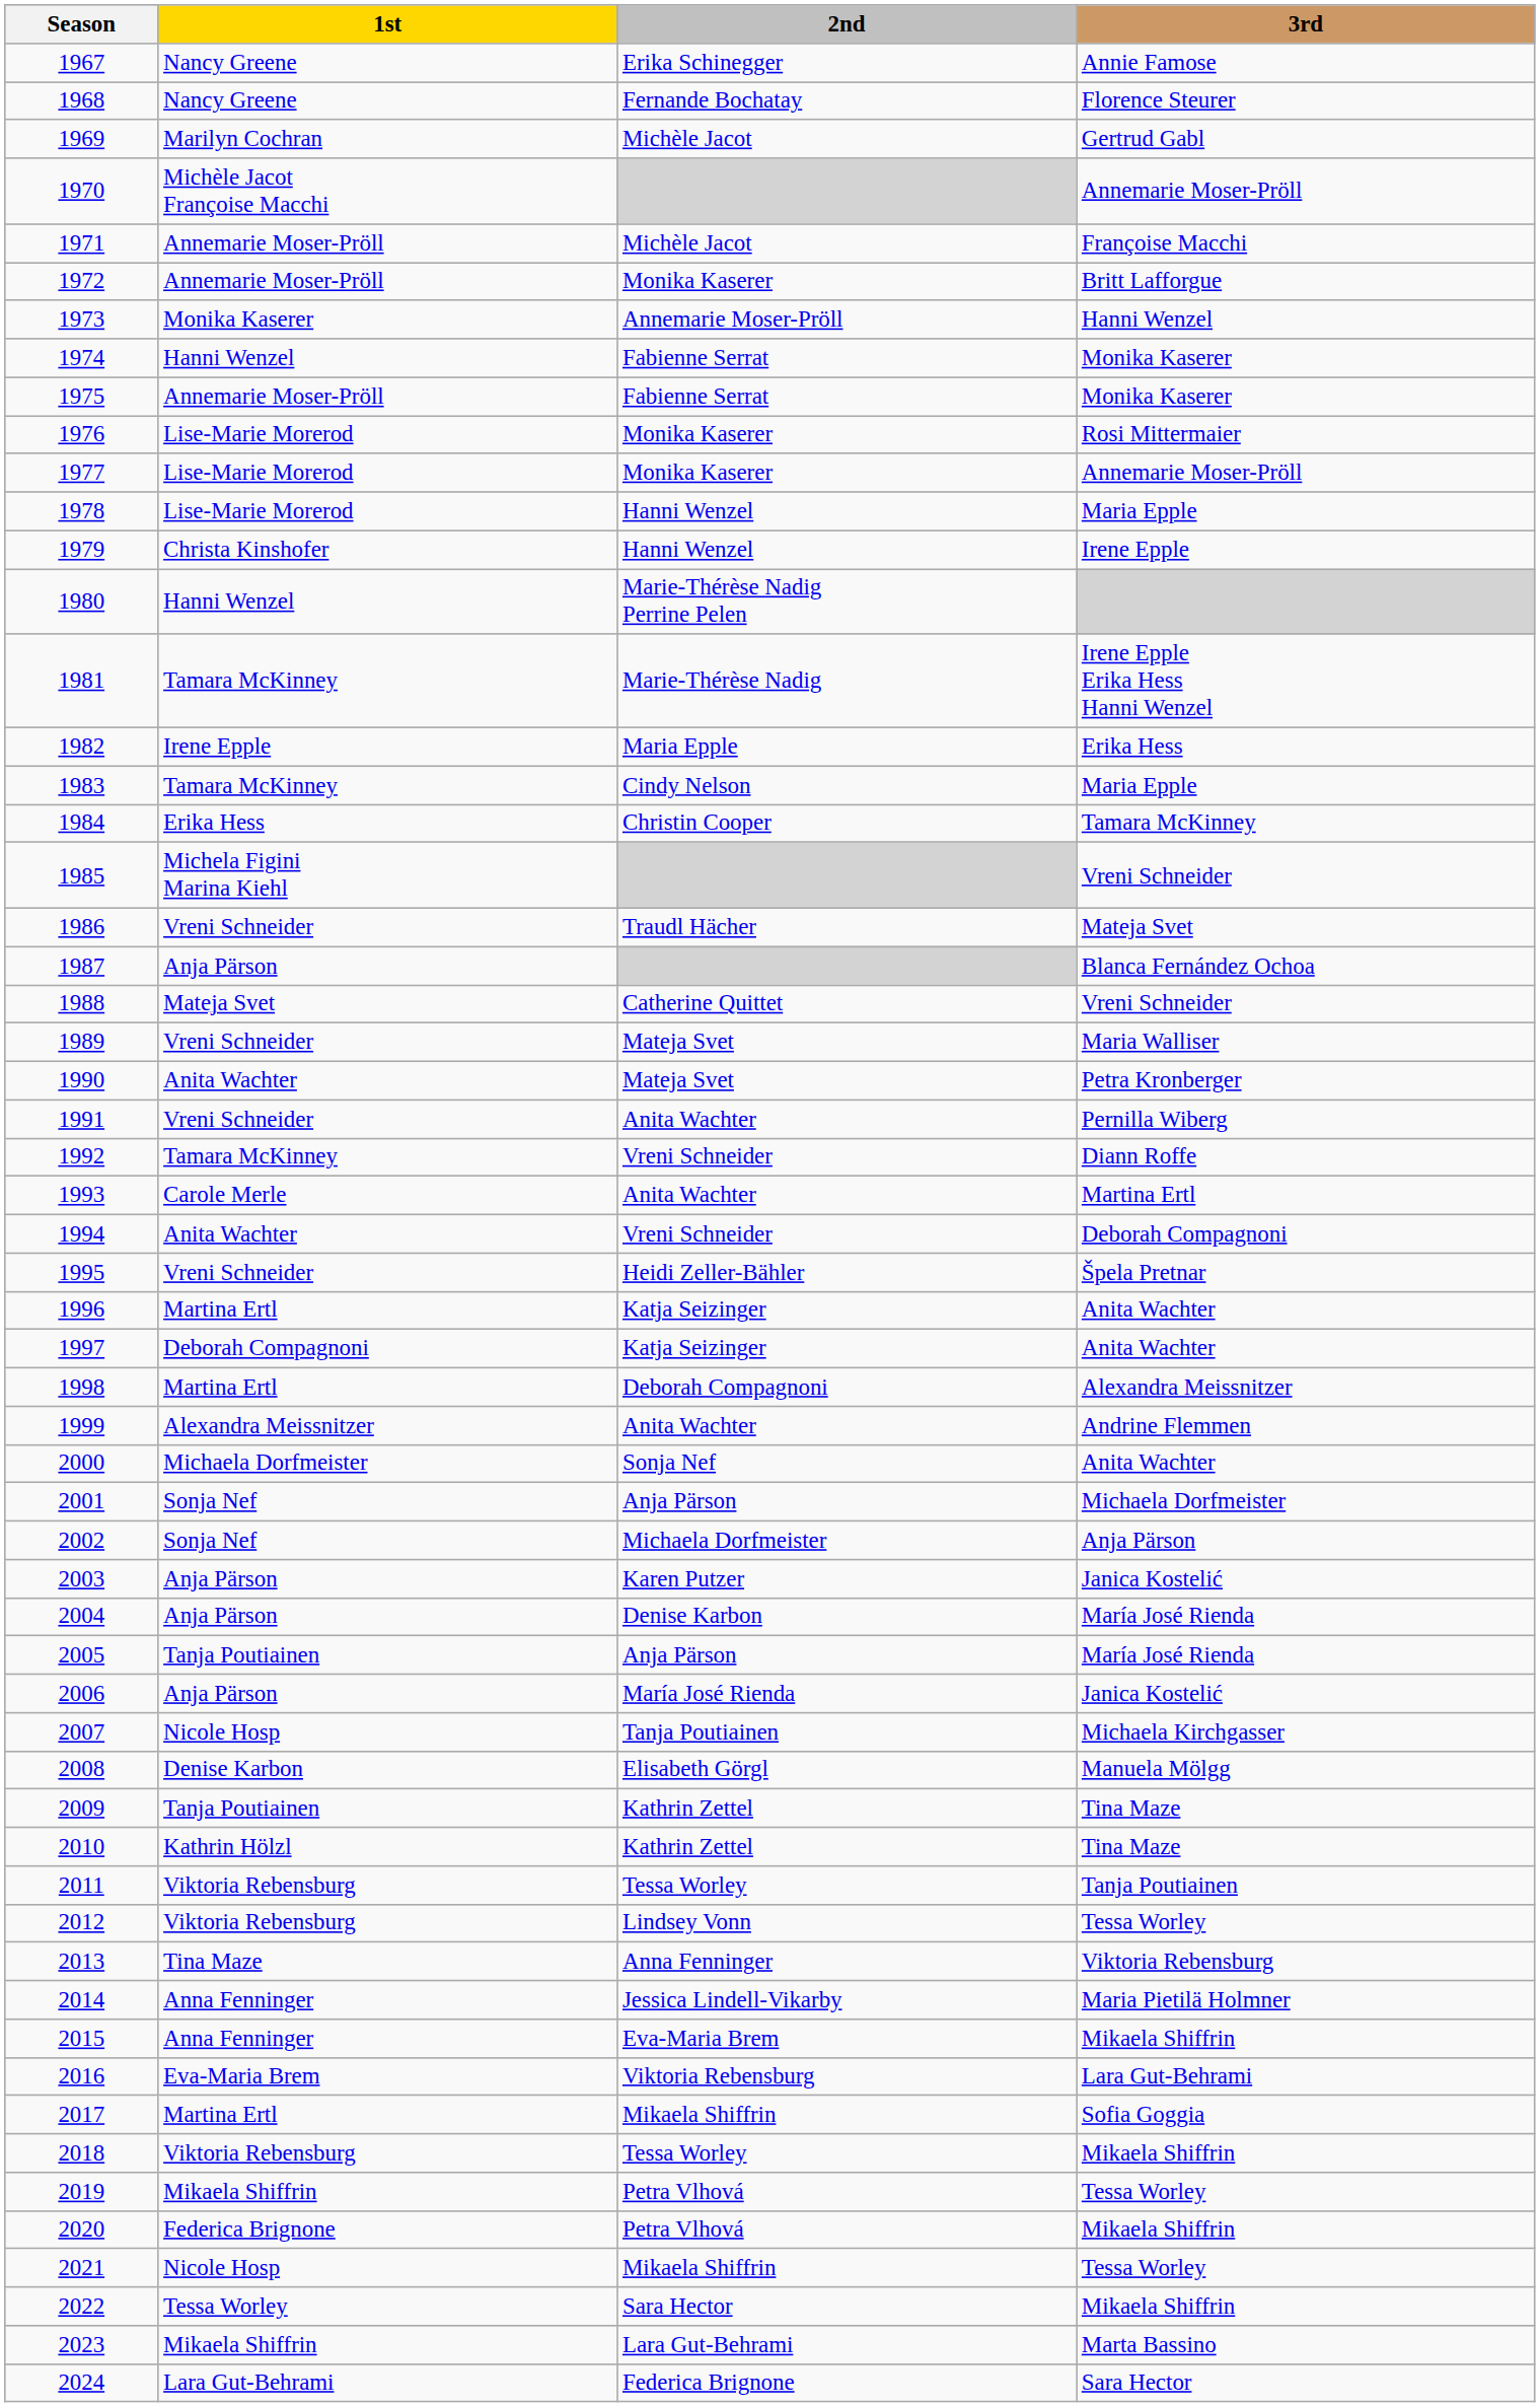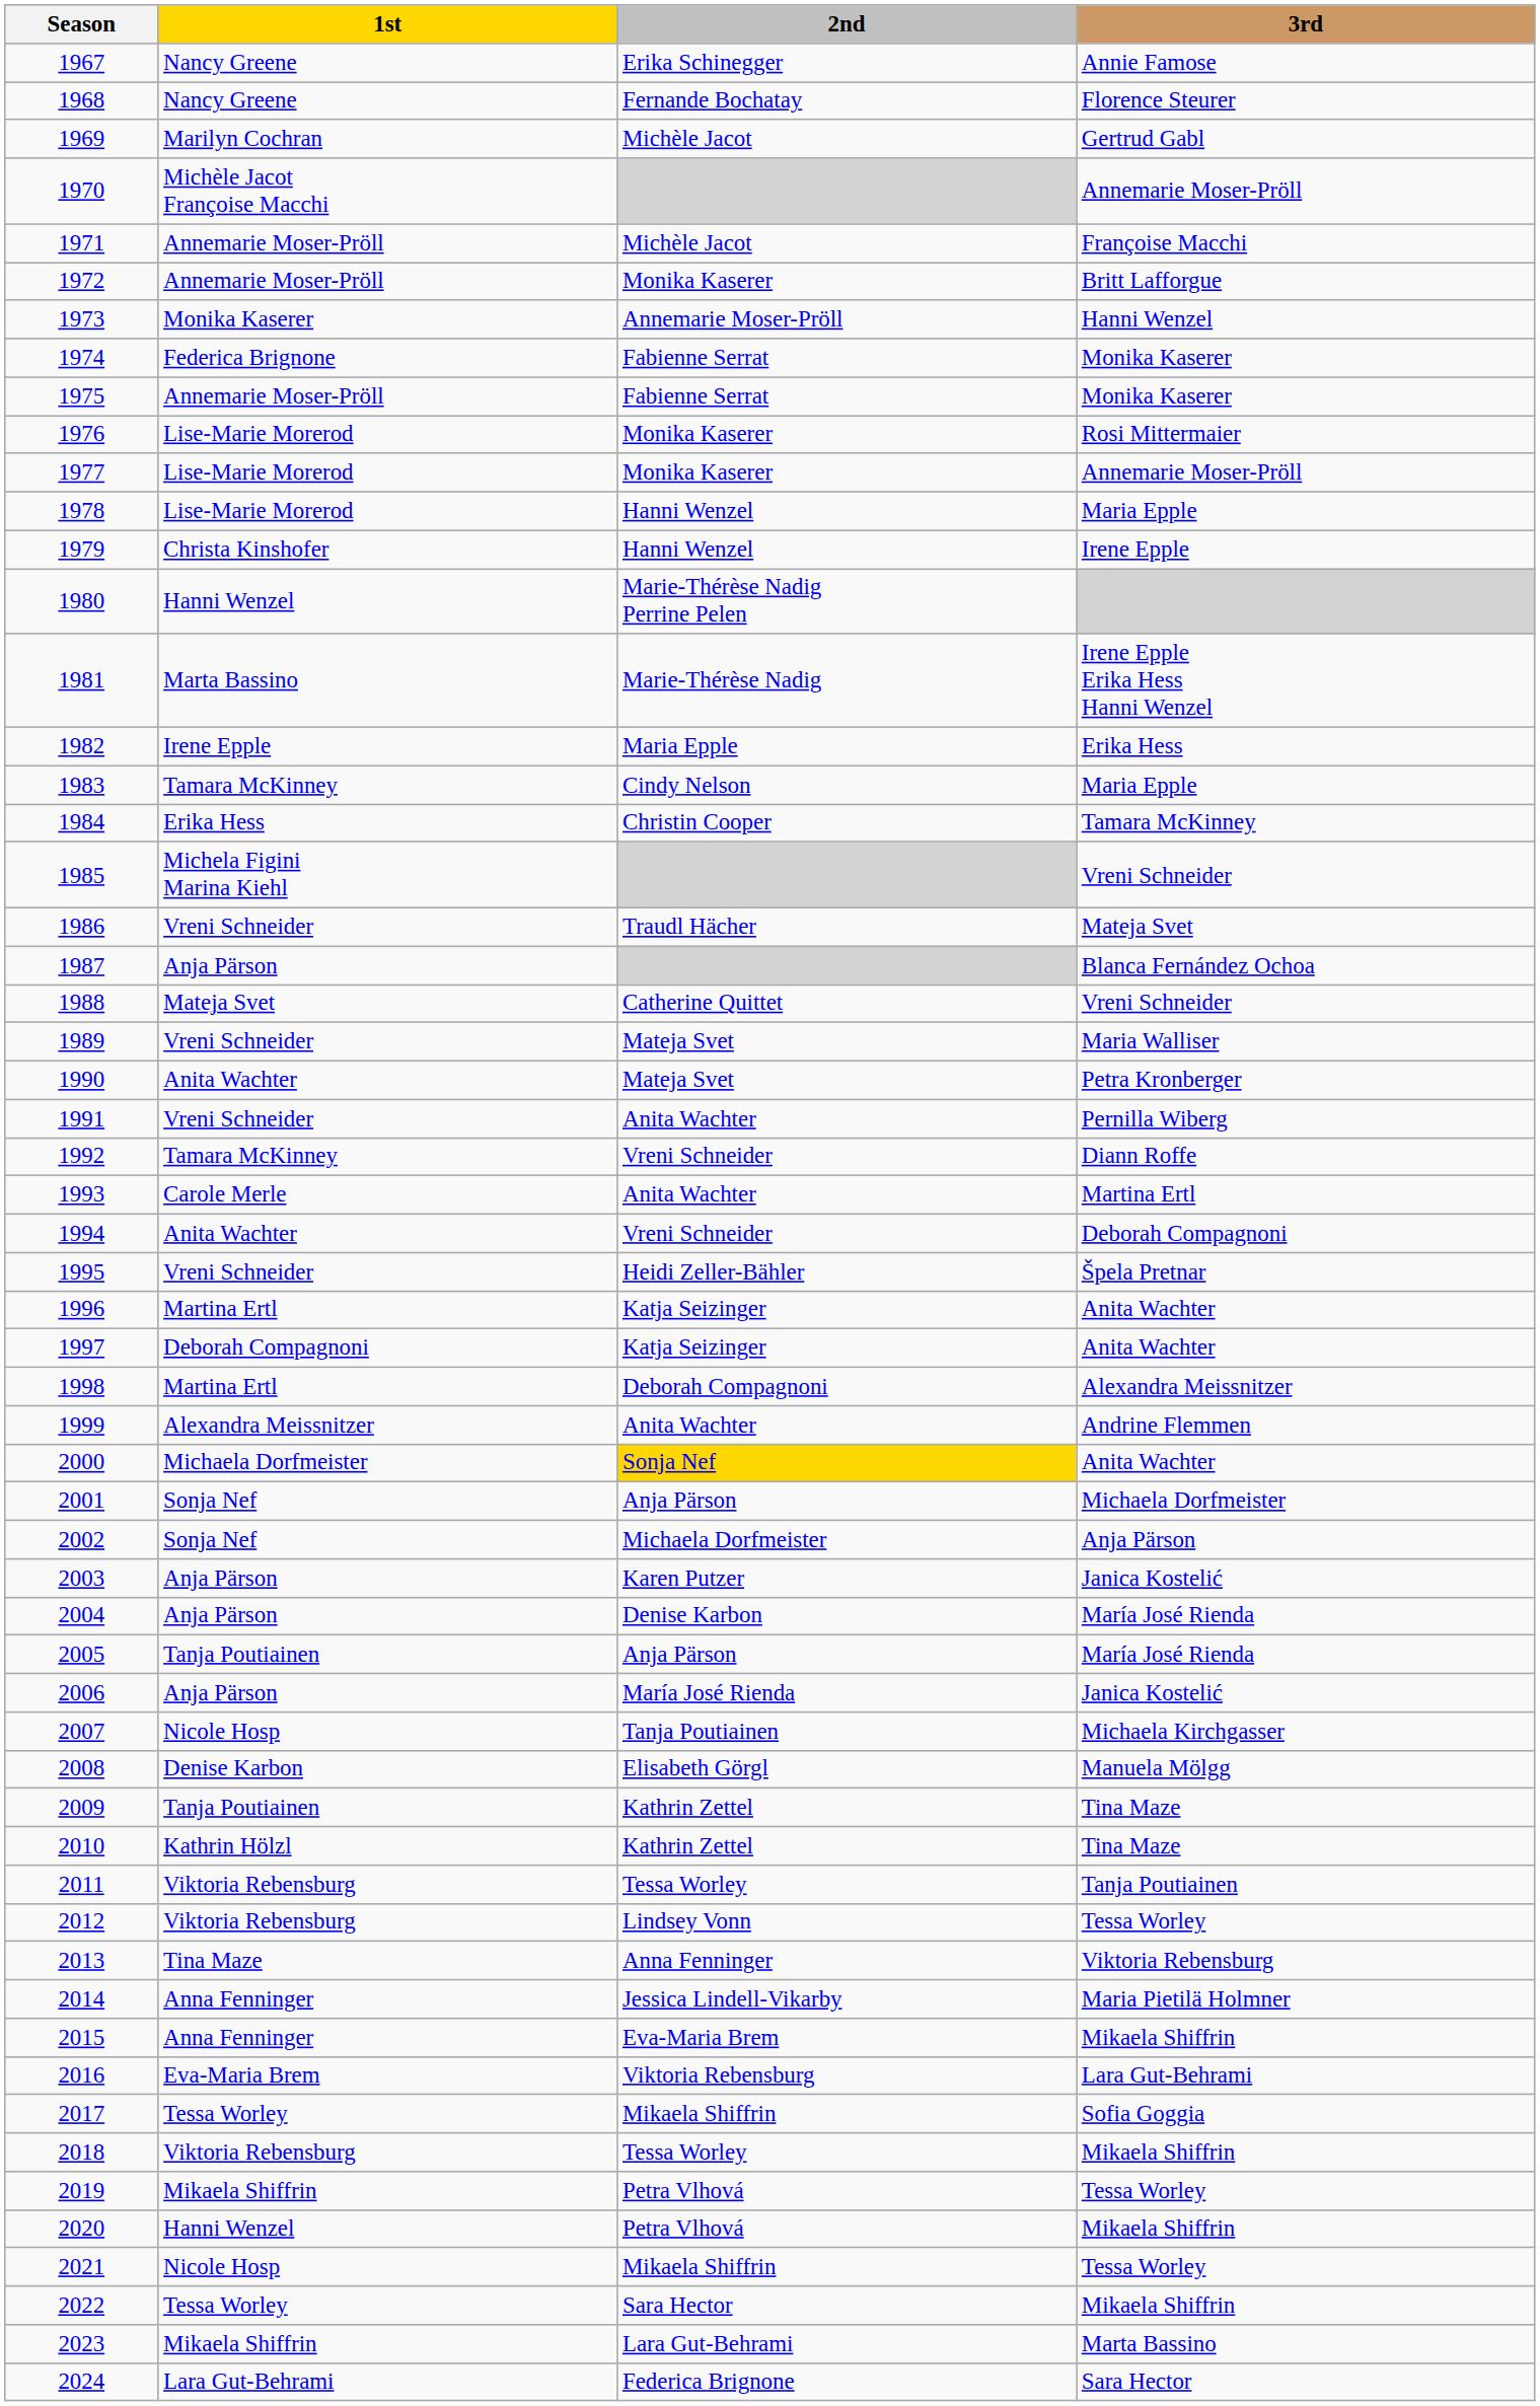1974 | 1st: Hanni Wenzel -> Federica Brignone
1981 | 1st: Tamara McKinney -> Marta Bassino
2000 | 2nd: no background -> gold background
2017 | 1st: Martina Ertl -> Tessa Worley
2020 | 1st: Federica Brignone -> Hanni Wenzel
